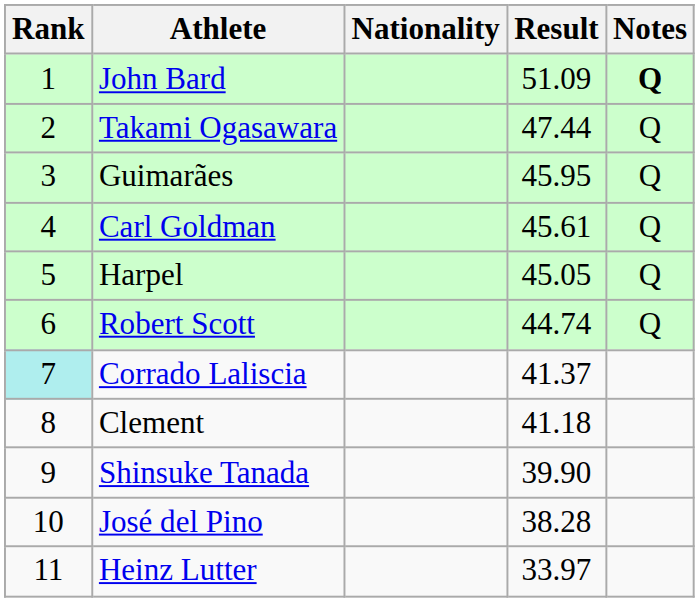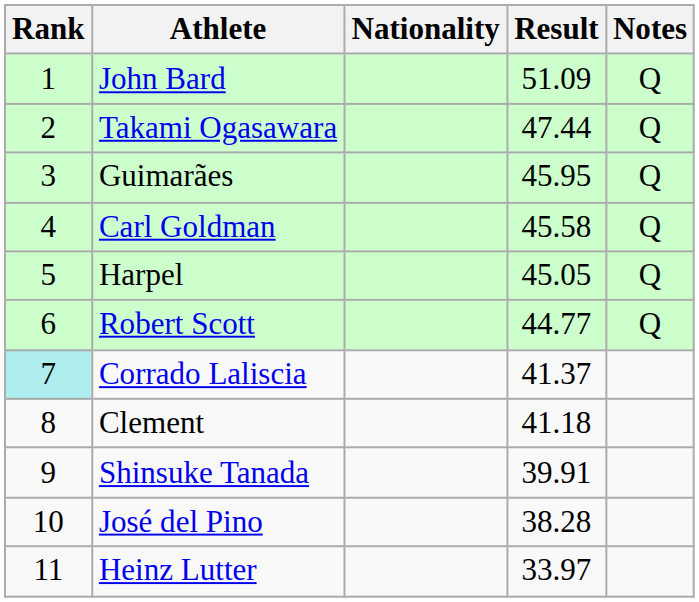John Bard | Notes: bold -> normal
Carl Goldman | Result: 45.61 -> 45.58
Robert Scott | Result: 44.74 -> 44.77
Shinsuke Tanada | Result: 39.90 -> 39.91
